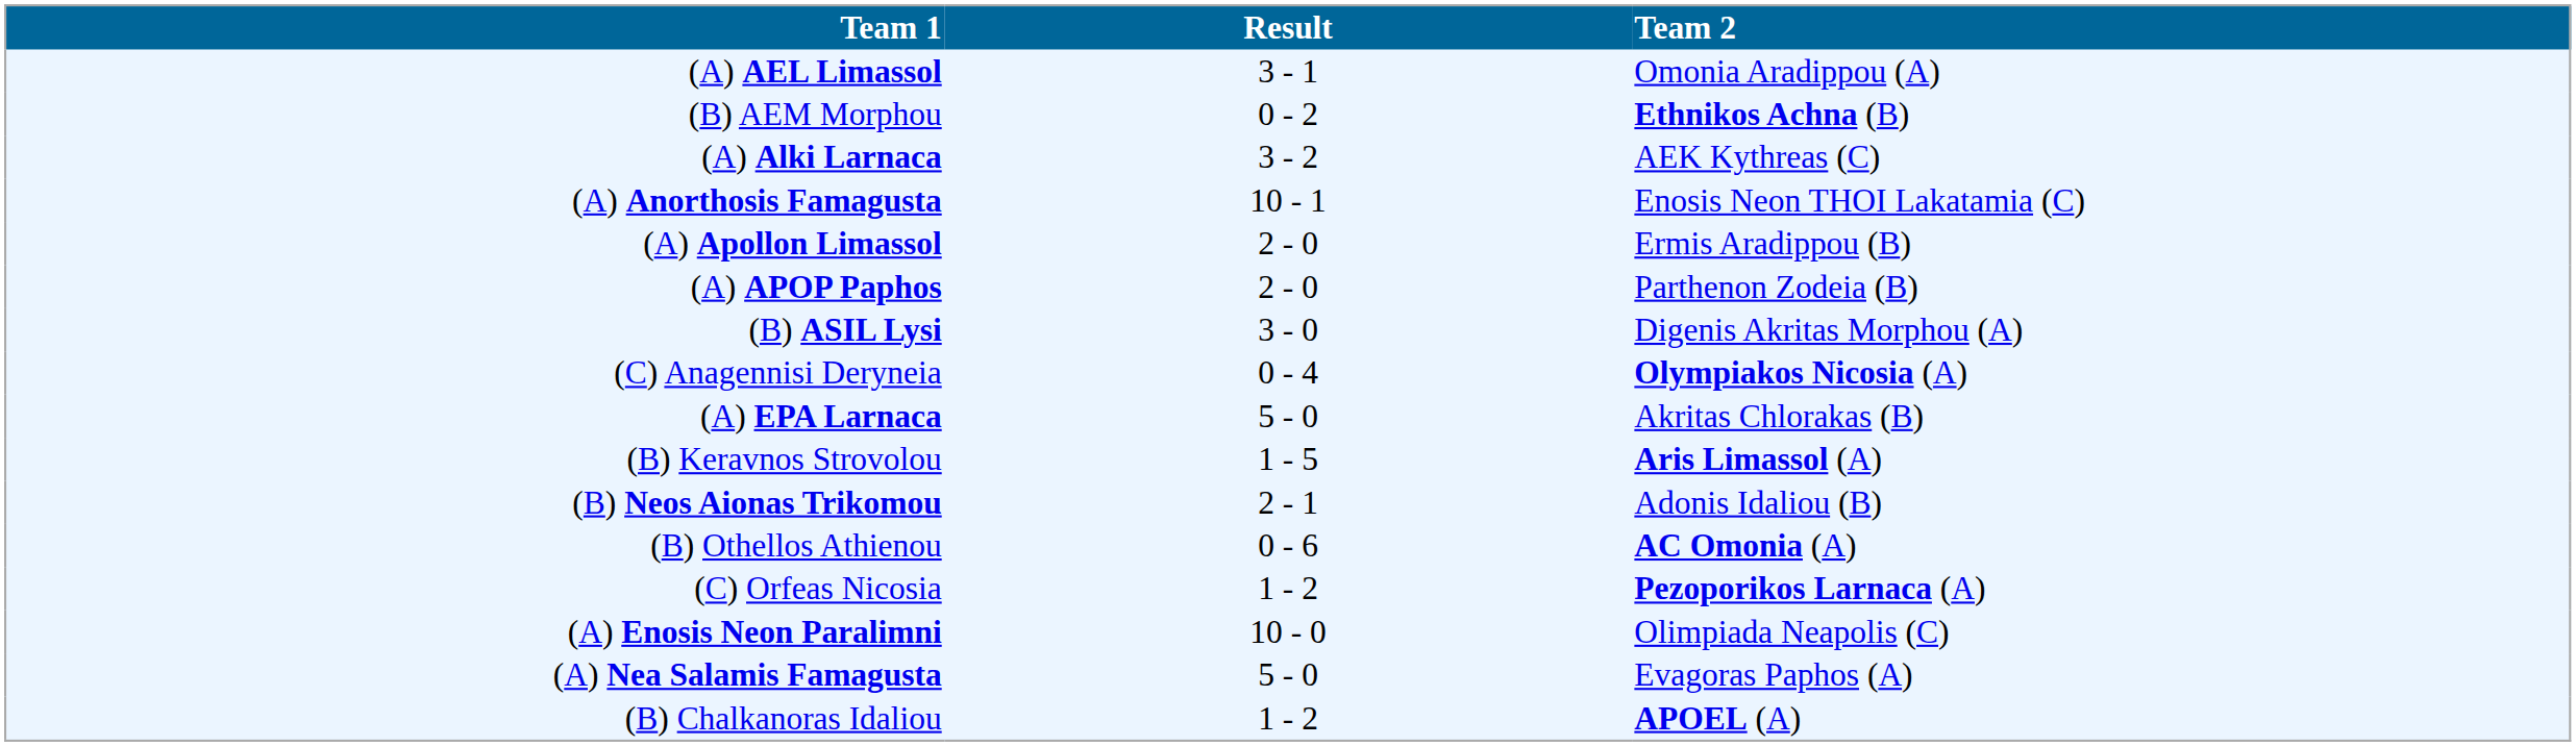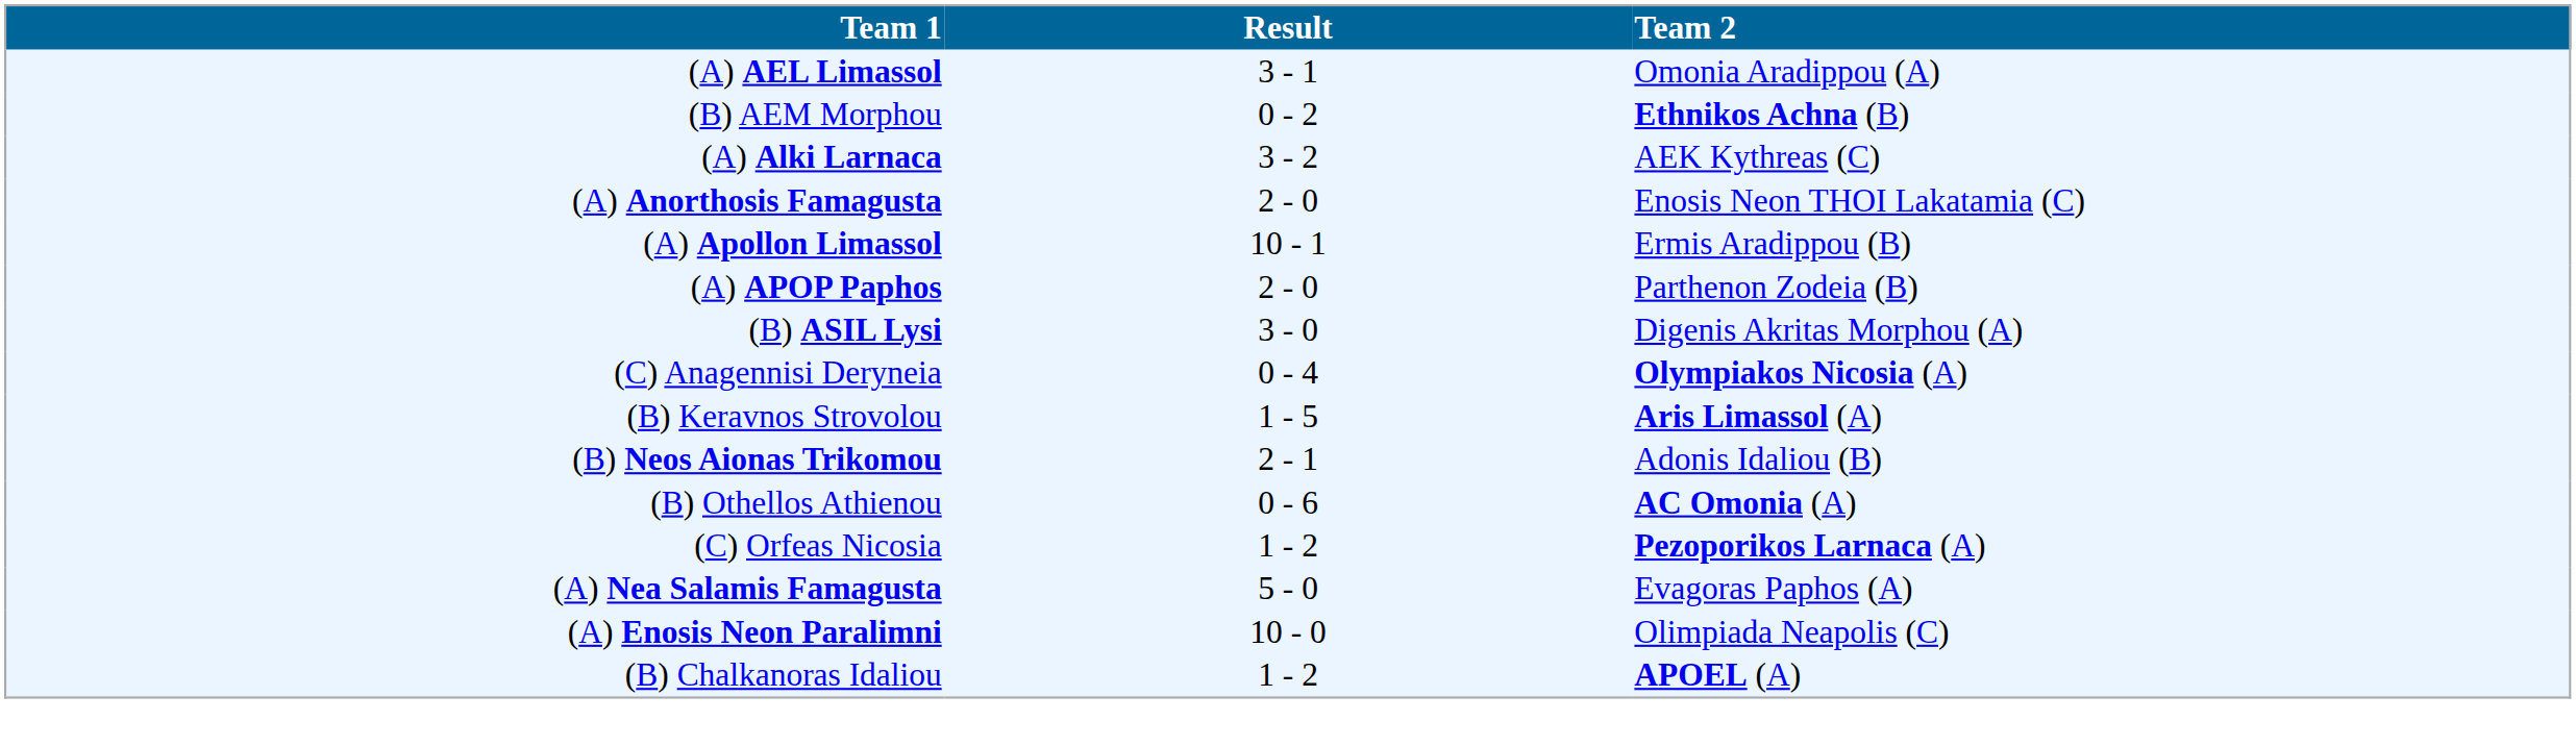(A) Anorthosis Famagusta | Result: 10 - 1 -> 2 - 0
(A) Apollon Limassol | Result: 2 - 0 -> 10 - 1
- row: (A) EPA Larnaca | 5 - 0 | Akritas Chlorakas (B)
rows swapped: (A) Enosis Neon Paralimni <-> (A) Nea Salamis Famagusta
